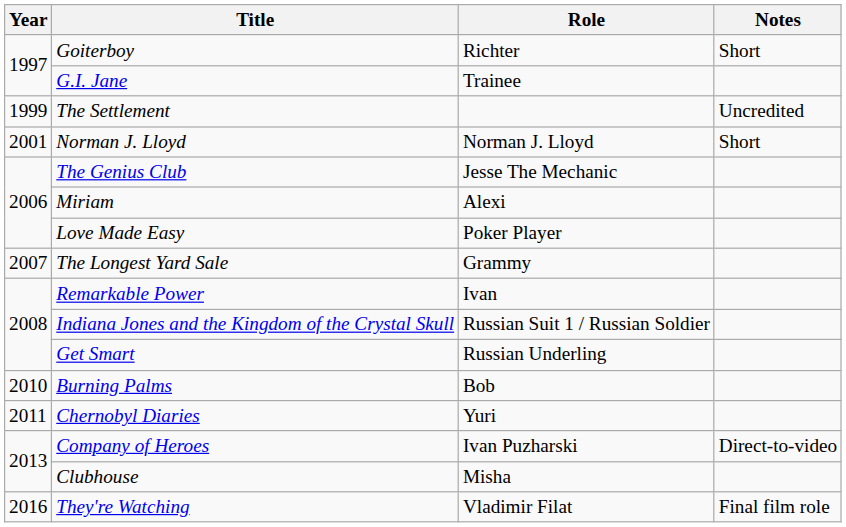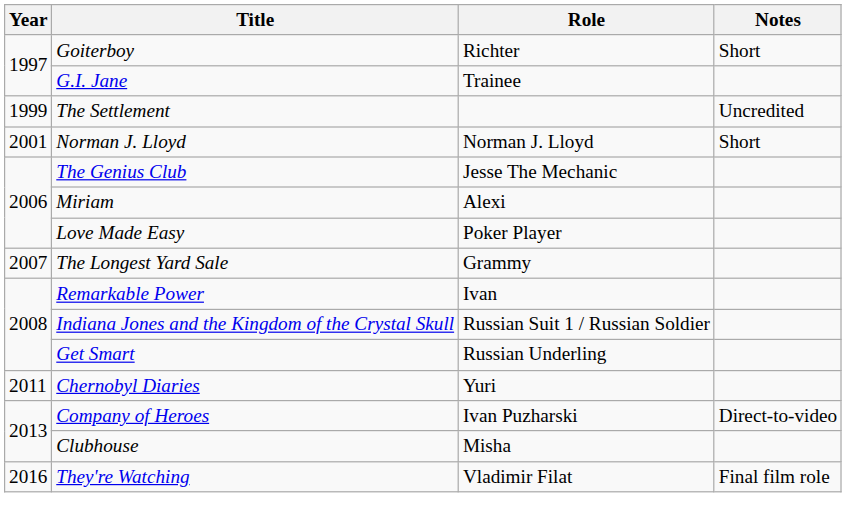- row: 2010 | Burning Palms | Bob
